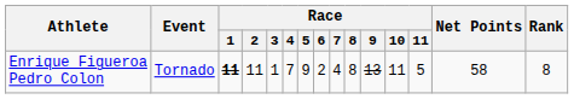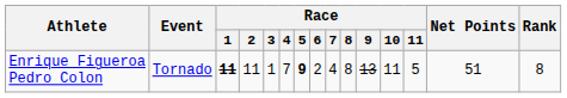Enrique Figueroa Pedro Colon | Race / 5: normal -> bold
Enrique Figueroa Pedro Colon | Net Points: 58 -> 51
